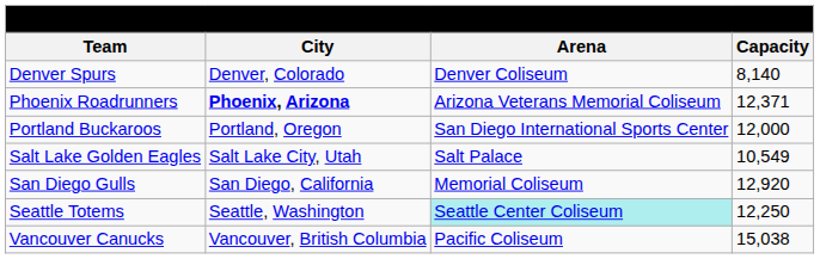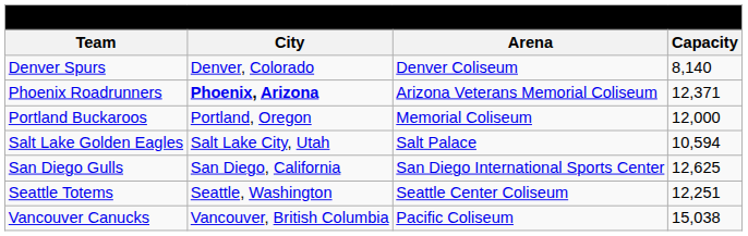Portland Buckaroos | Arena: San Diego International Sports Center -> Memorial Coliseum
Salt Lake Golden Eagles | Capacity: 10,549 -> 10,594
San Diego Gulls | Arena: Memorial Coliseum -> San Diego International Sports Center
San Diego Gulls | Capacity: 12,920 -> 12,625
Seattle Totems | Arena: paleturquoise background -> no background
Seattle Totems | Capacity: 12,250 -> 12,251
